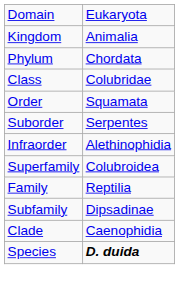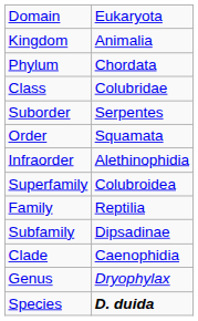rows swapped: Order <-> Suborder
+ row: Genus | Dryophylax
